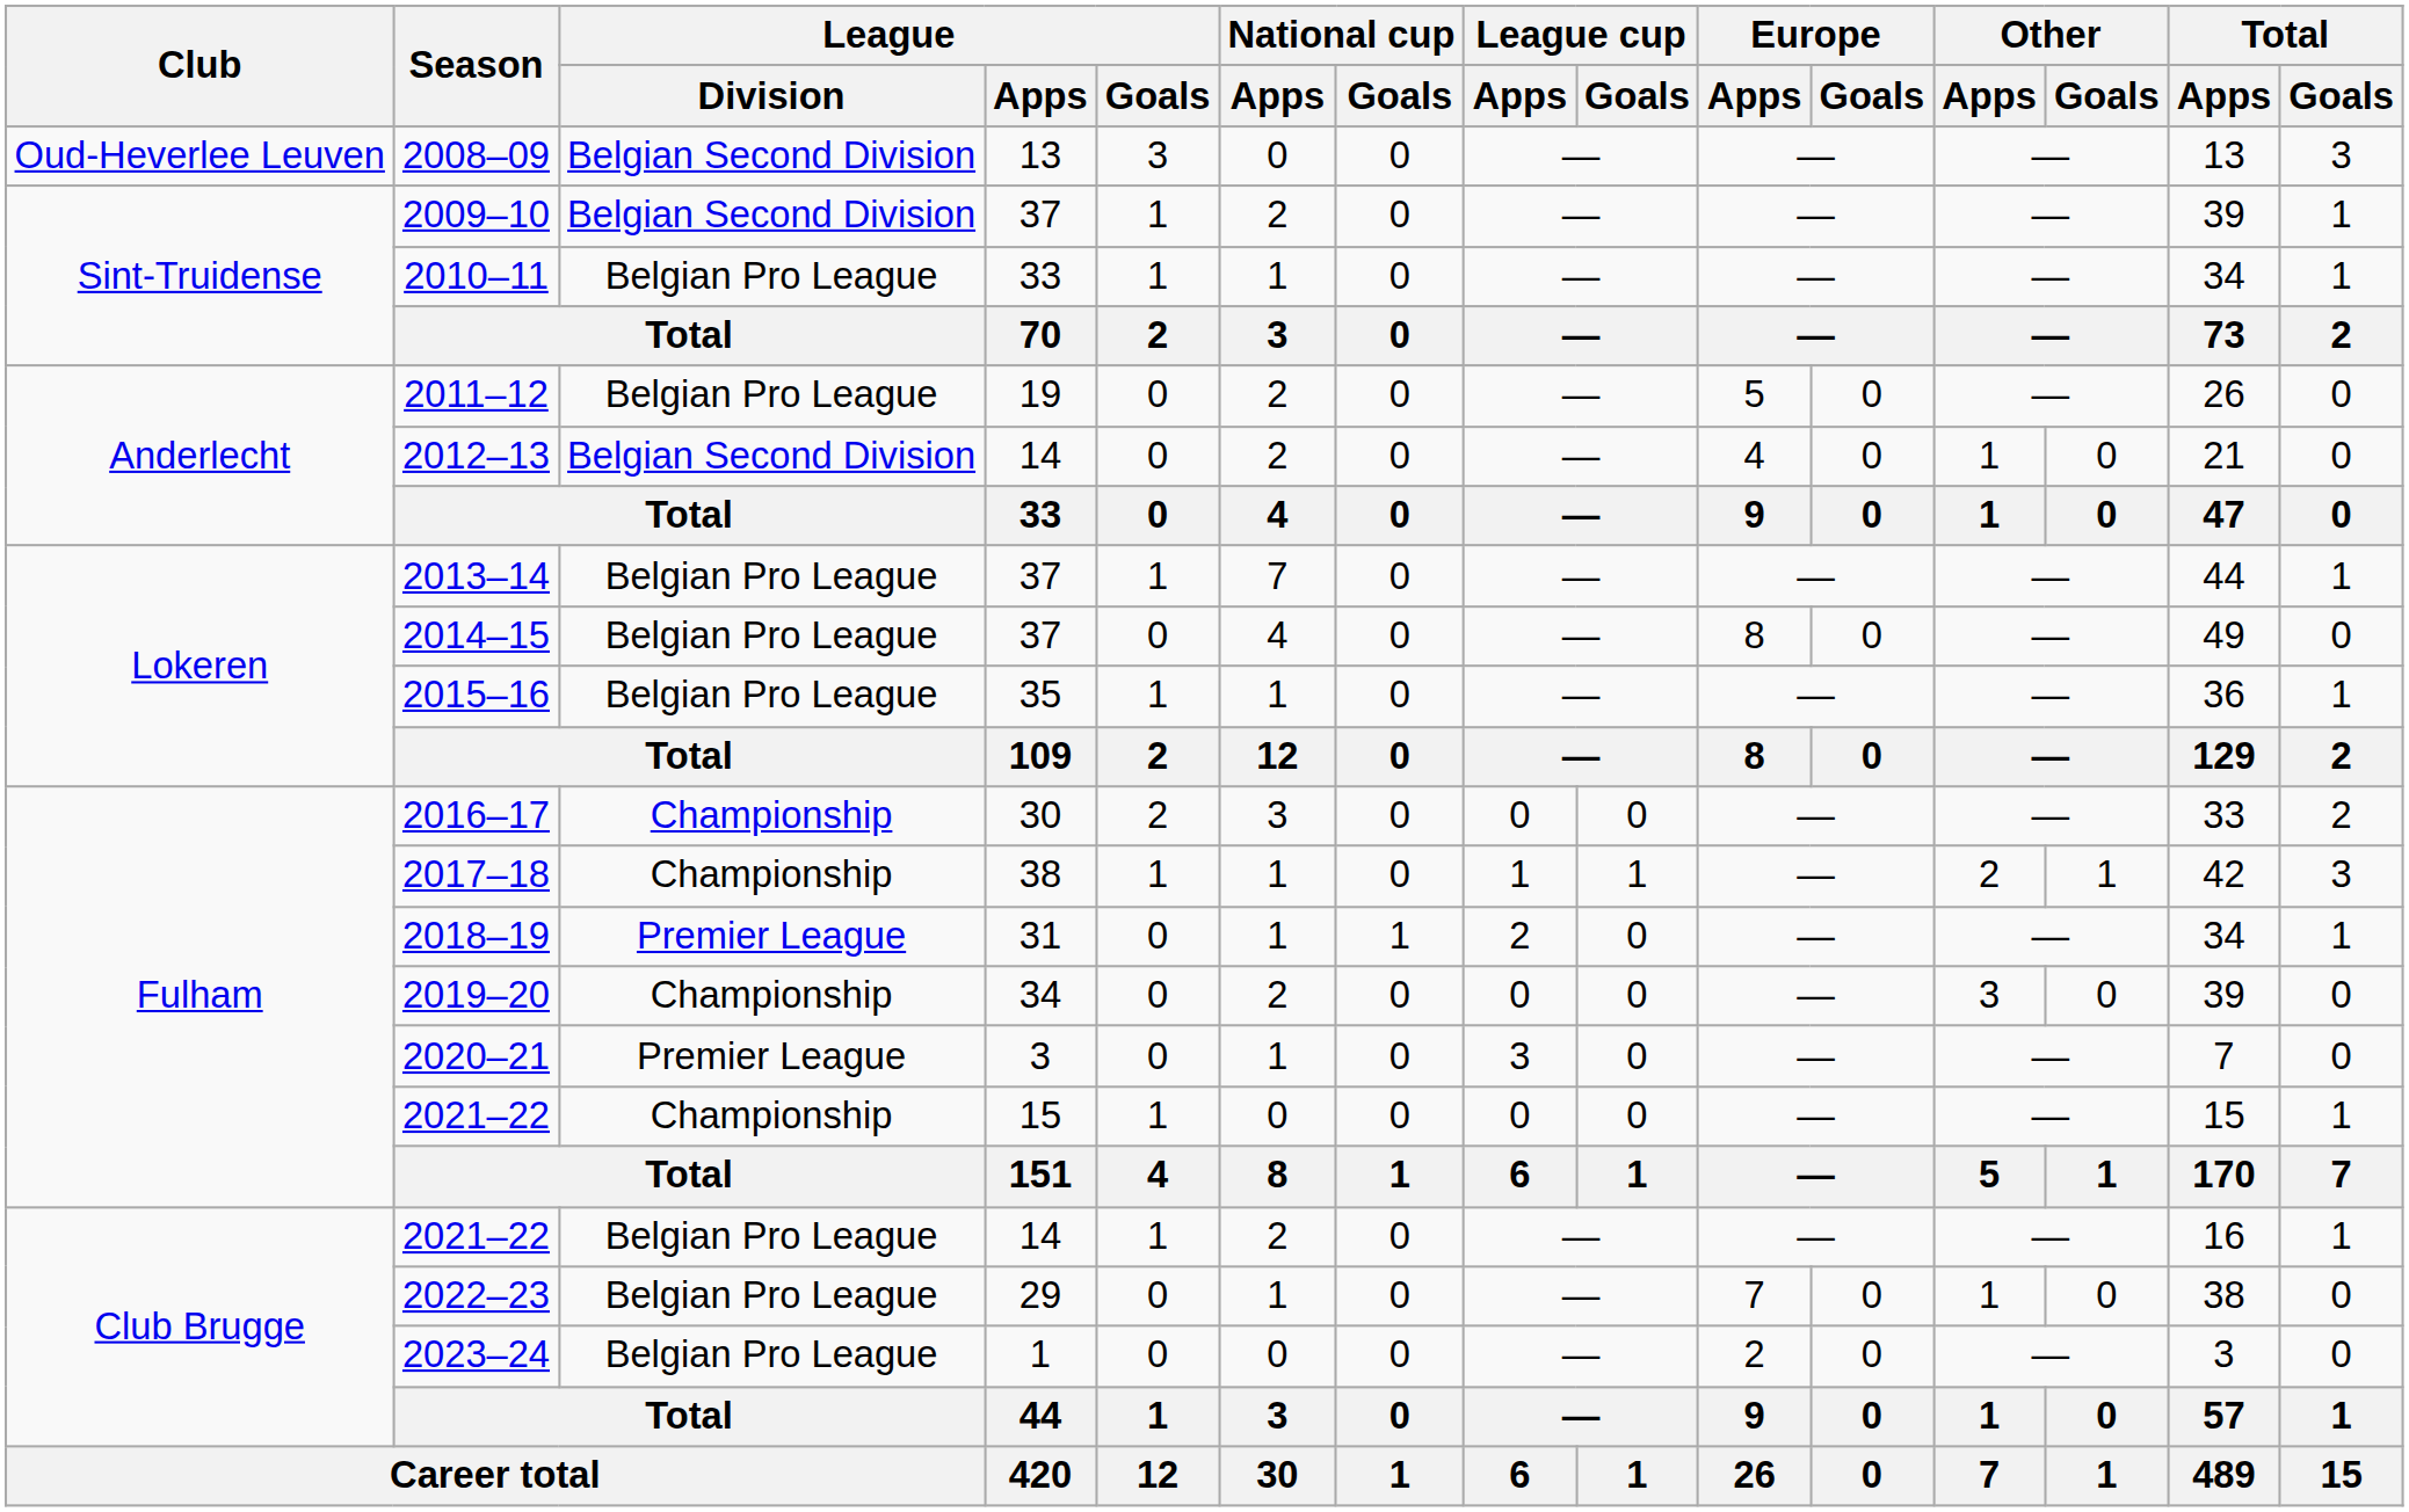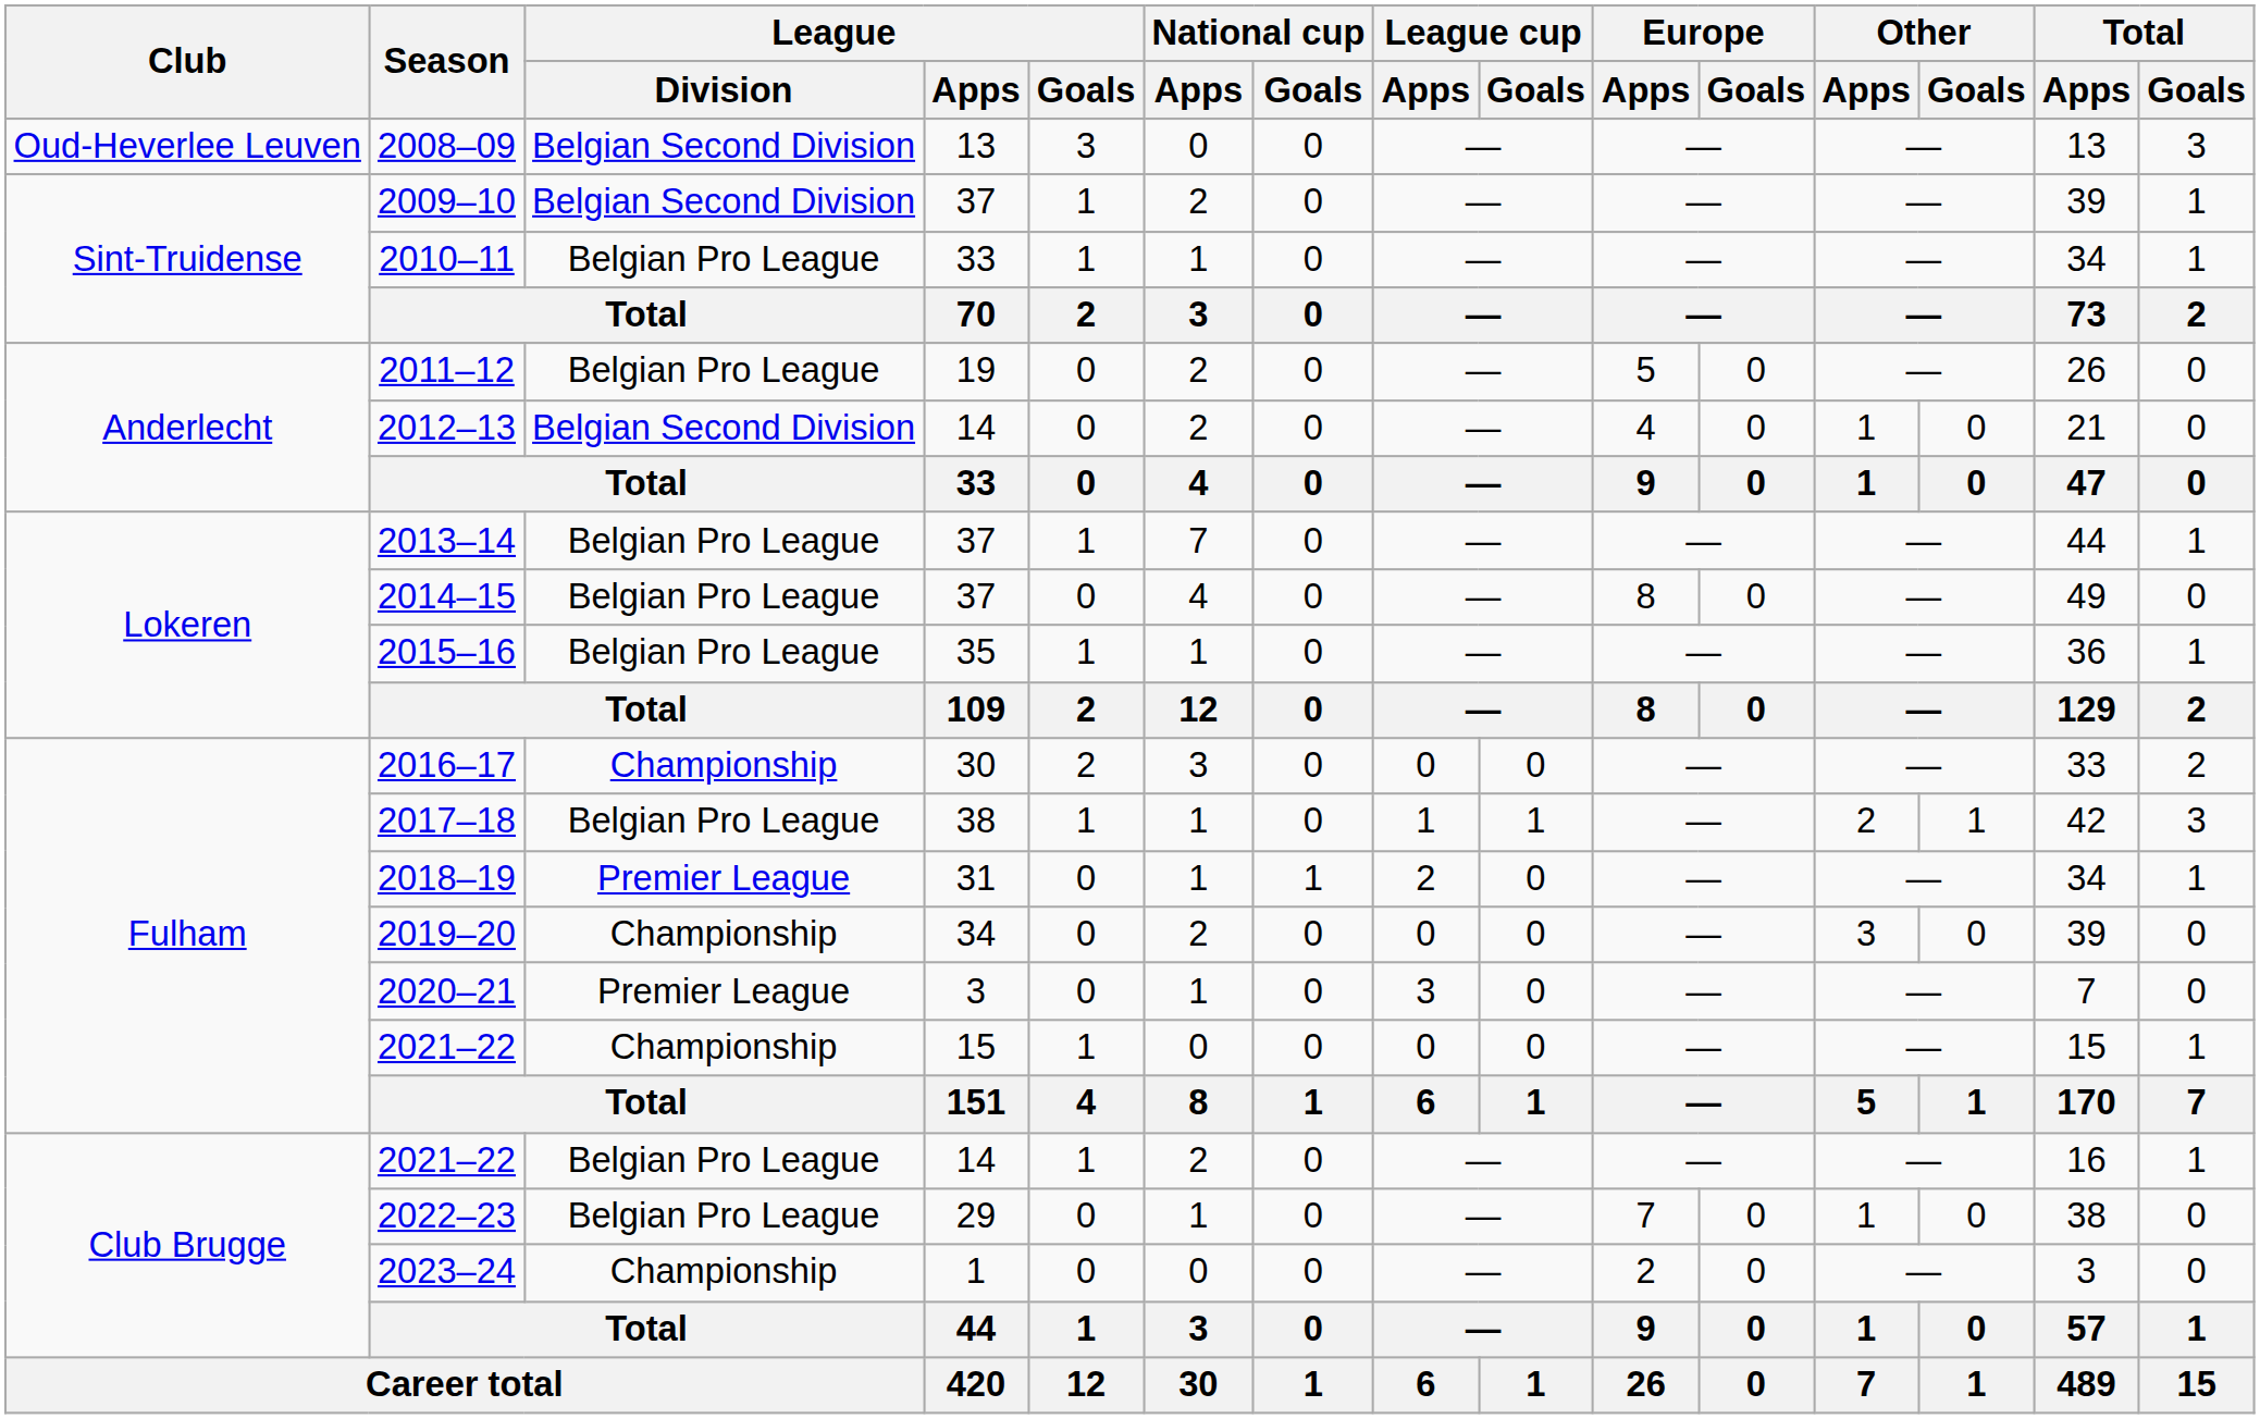2017–18 | League / Division: Championship -> Belgian Pro League
2023–24 | League / Division: Belgian Pro League -> Championship
